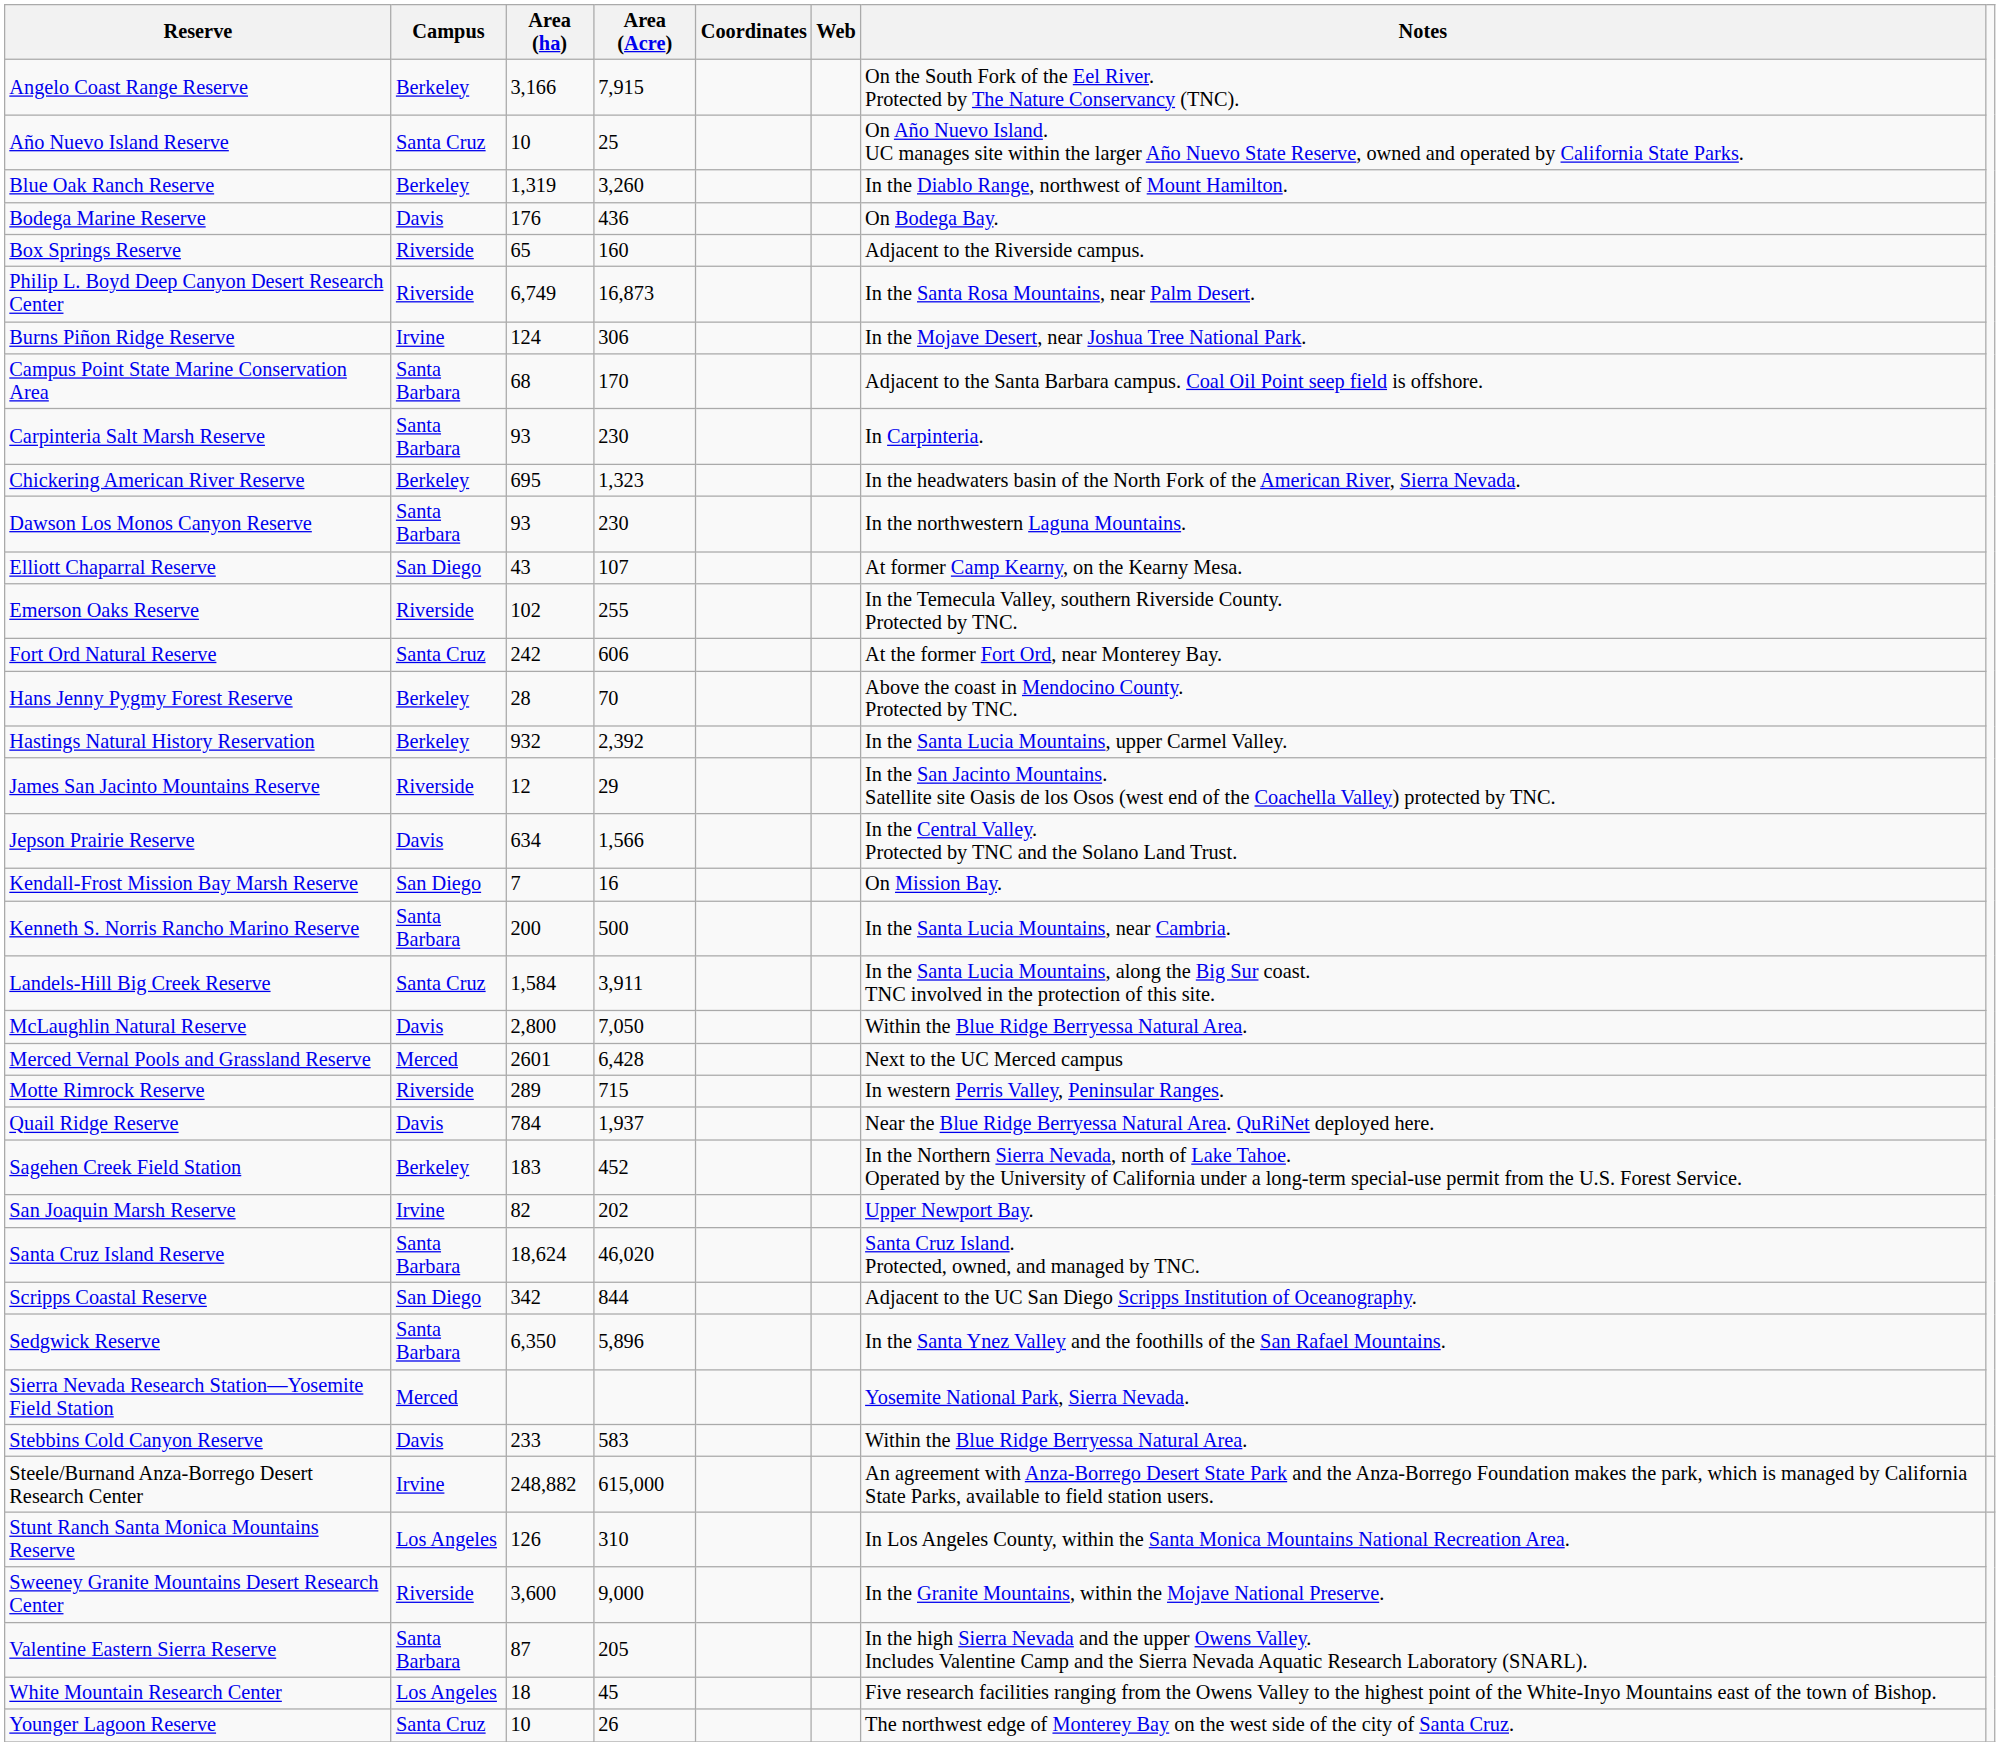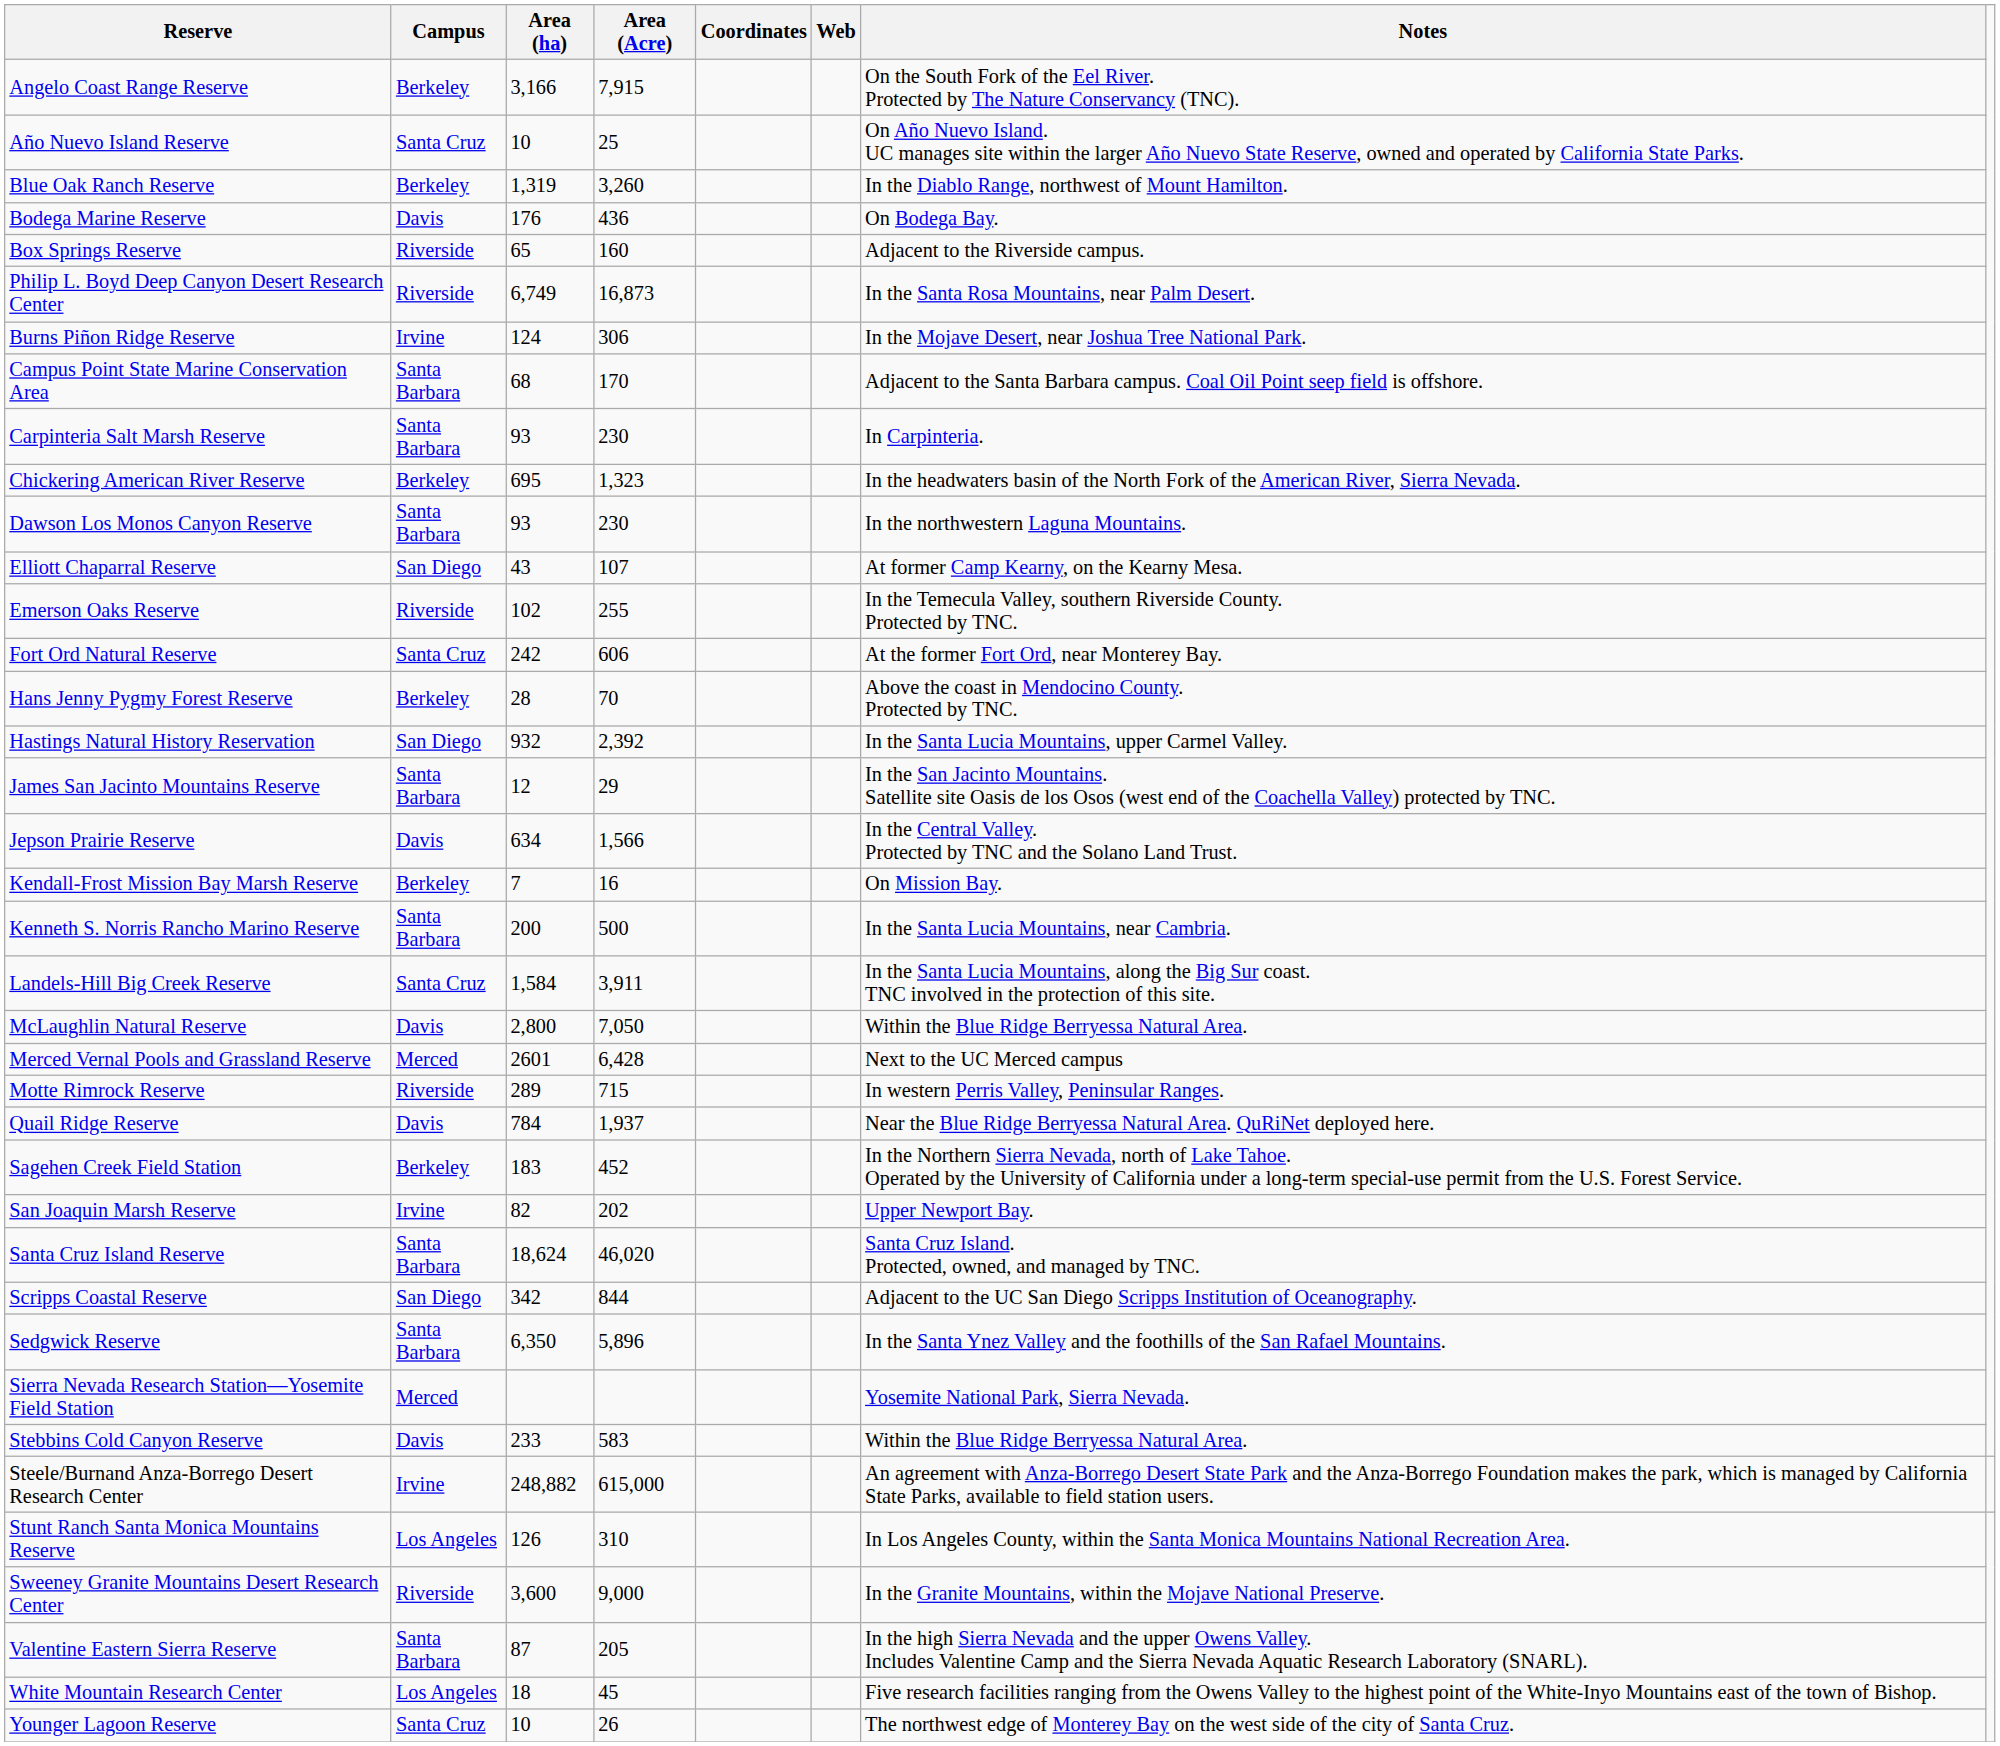Hastings Natural History Reservation | Campus: Berkeley -> San Diego
James San Jacinto Mountains Reserve | Campus: Riverside -> Santa Barbara
Kendall-Frost Mission Bay Marsh Reserve | Campus: San Diego -> Berkeley
